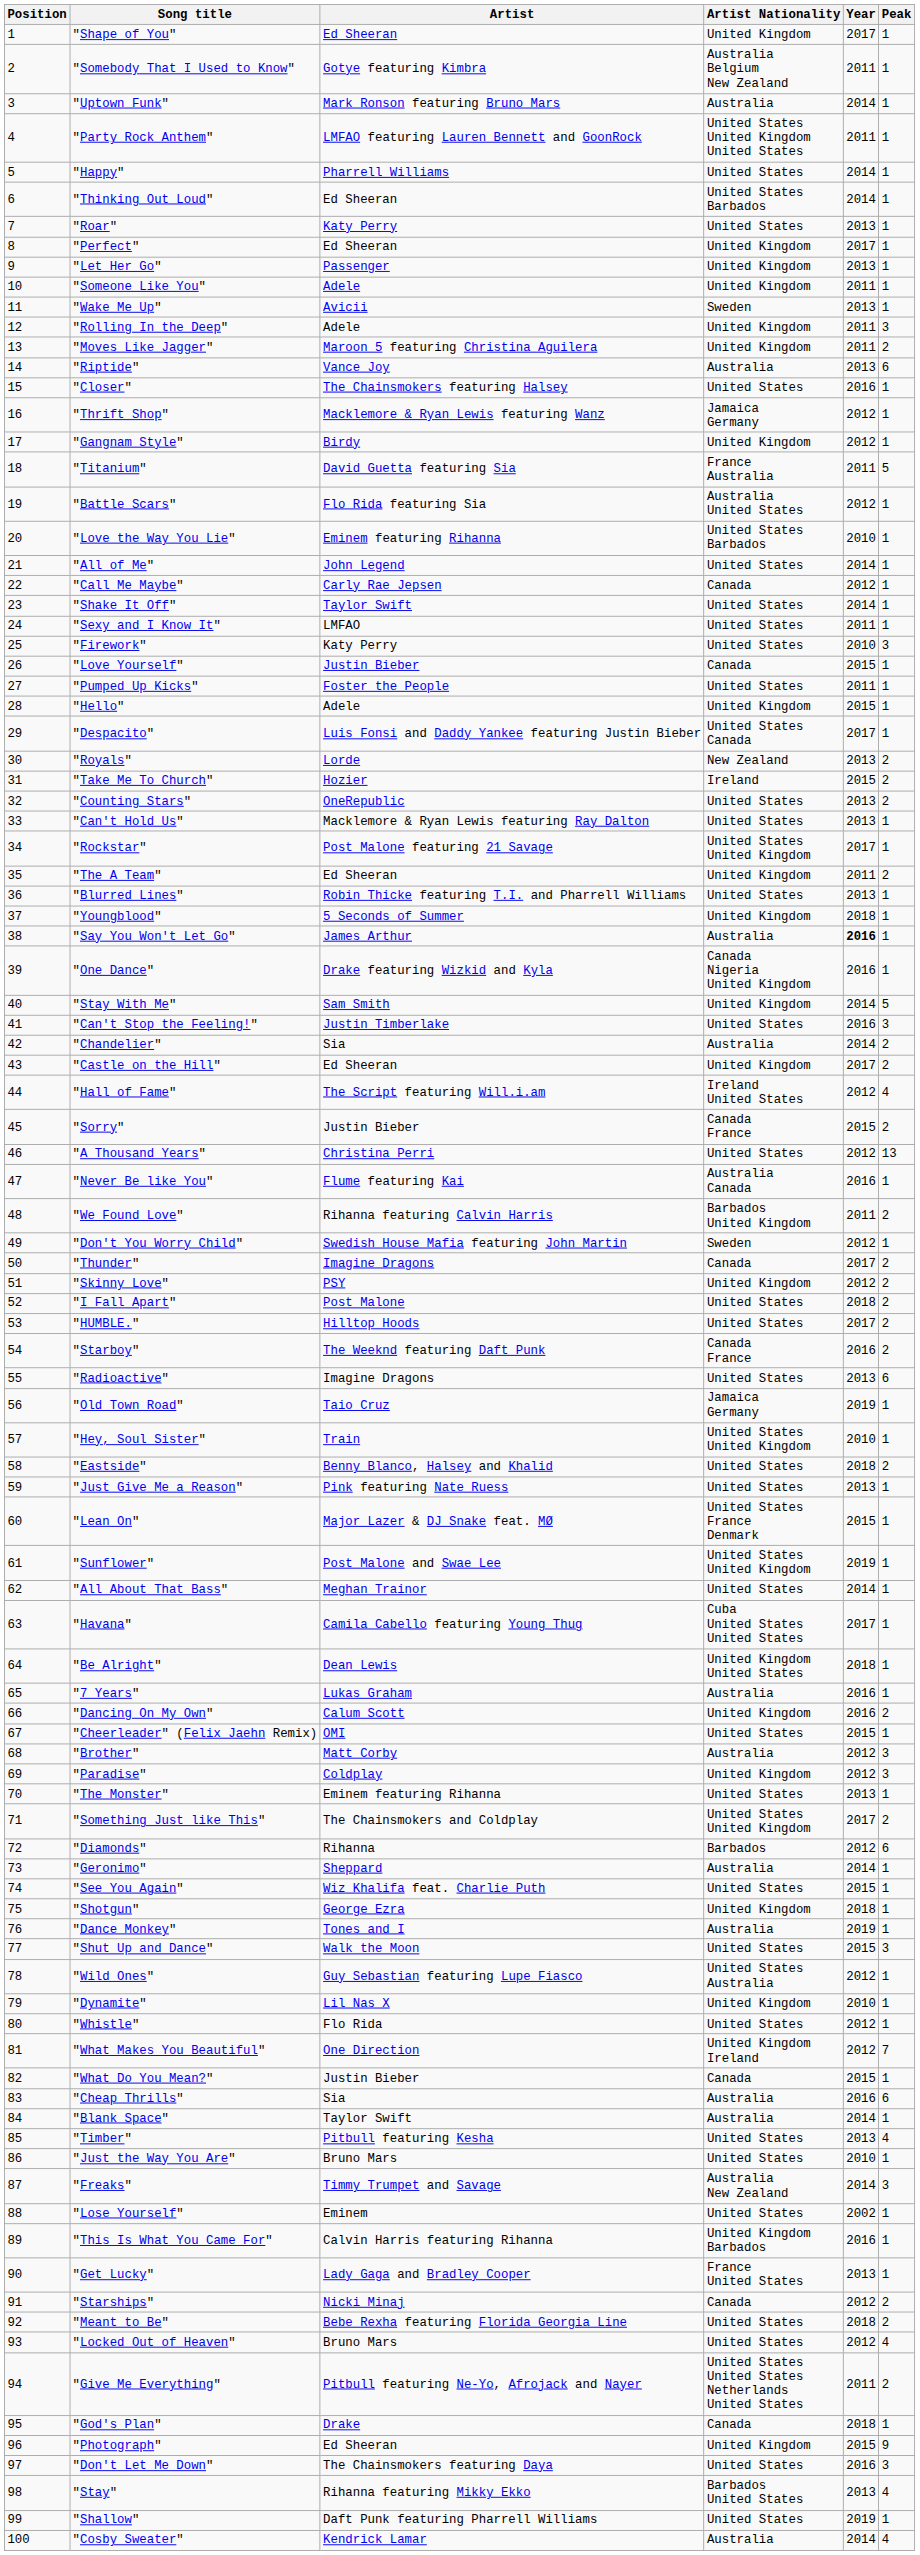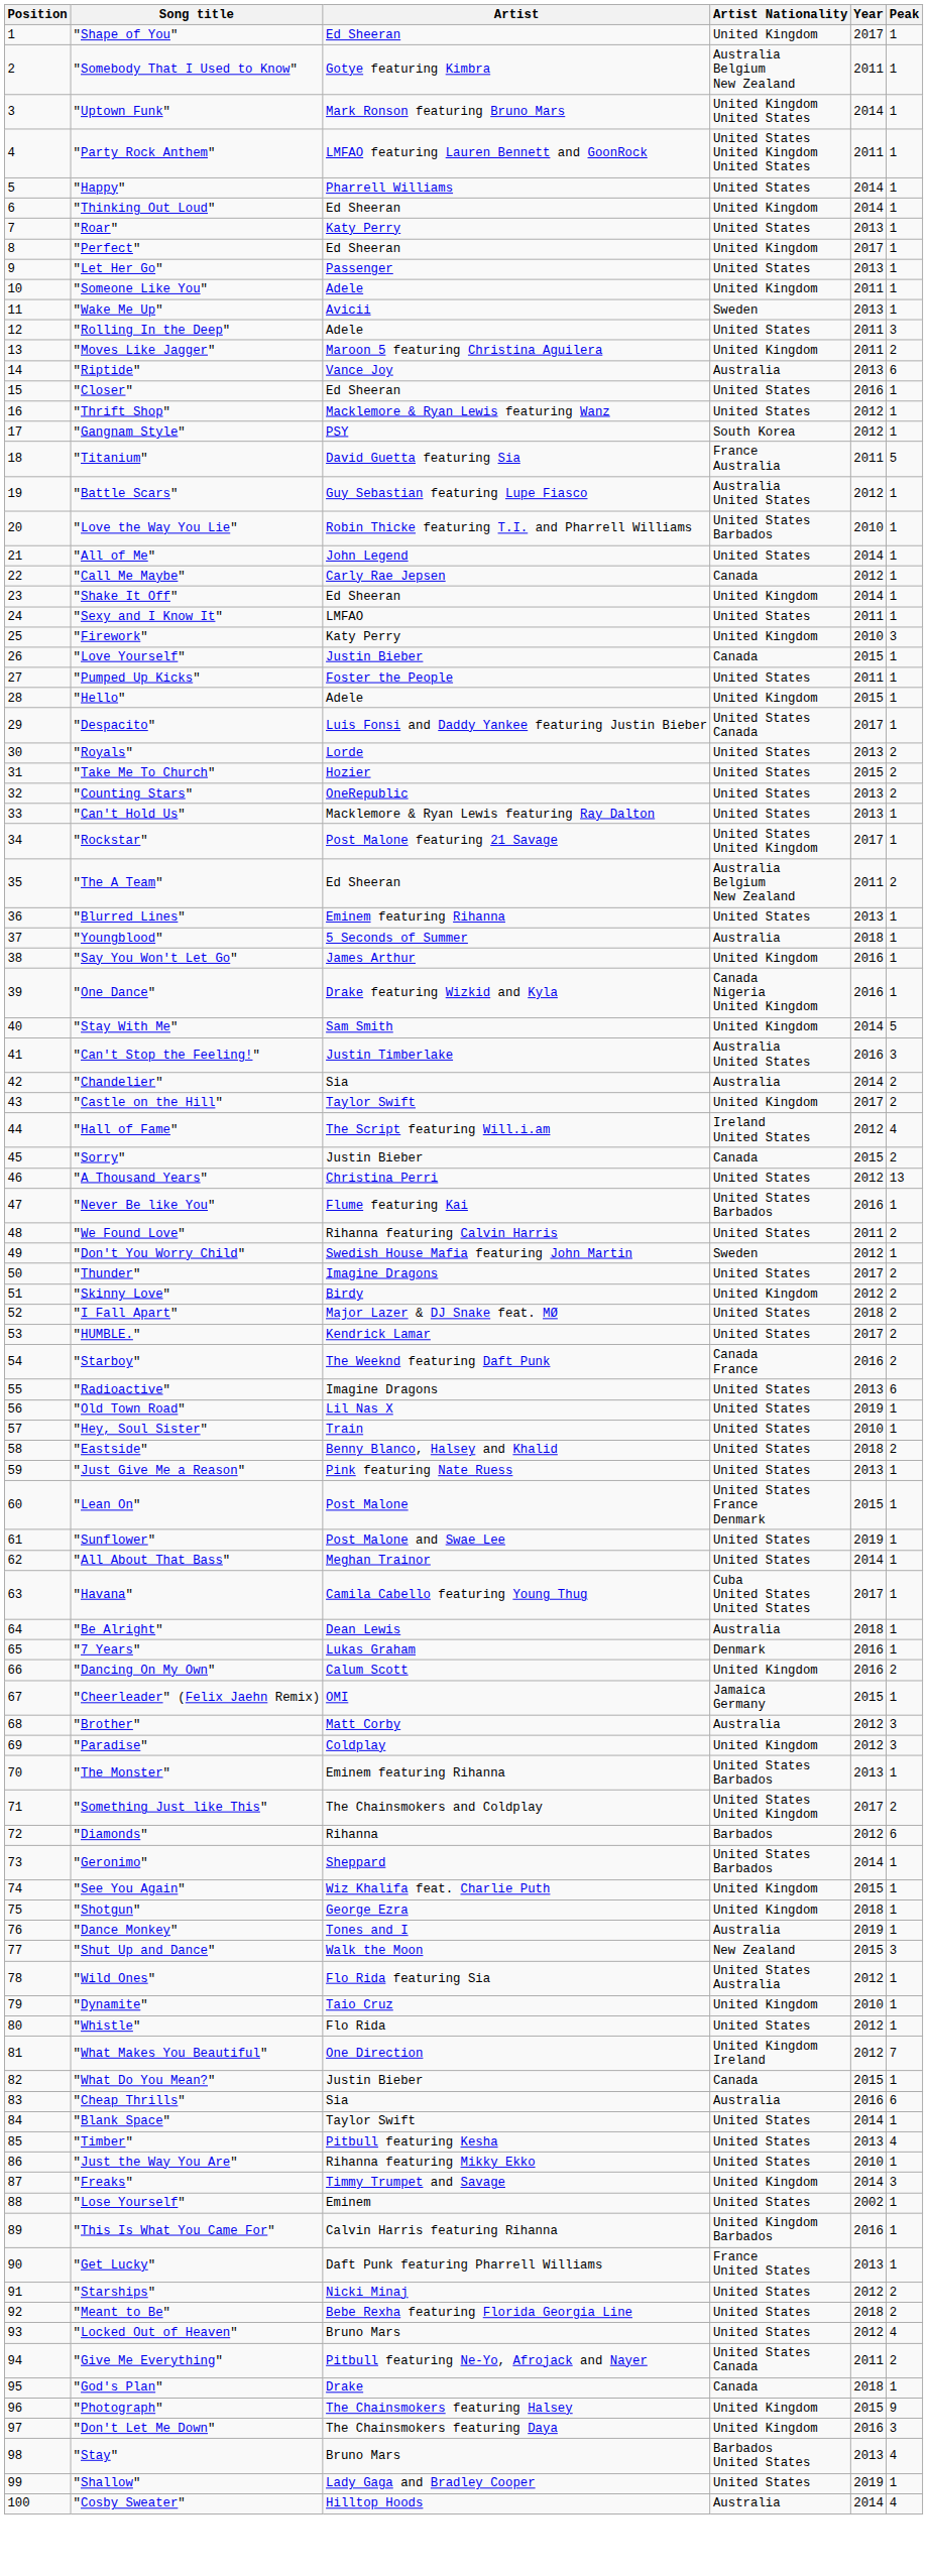"Uptown Funk" | Artist Nationality: Australia -> United Kingdom United States
"Thinking Out Loud" | Artist Nationality: United States Barbados -> United Kingdom
"Let Her Go" | Artist Nationality: United Kingdom -> United States
"Rolling In the Deep" | Artist Nationality: United Kingdom -> United States
"Closer" | Artist: The Chainsmokers featuring Halsey -> Ed Sheeran
"Thrift Shop" | Artist Nationality: Jamaica Germany -> United States
"Gangnam Style" | Artist: Birdy -> PSY
"Gangnam Style" | Artist Nationality: United Kingdom -> South Korea
"Battle Scars" | Artist: Flo Rida featuring Sia -> Guy Sebastian featuring Lupe Fiasco
"Love the Way You Lie" | Artist: Eminem featuring Rihanna -> Robin Thicke featuring T.I. and Pharrell Williams
"Shake It Off" | Artist: Taylor Swift -> Ed Sheeran
"Shake It Off" | Artist Nationality: United States -> United Kingdom
"Firework" | Artist Nationality: United States -> United Kingdom
"Royals" | Artist Nationality: New Zealand -> United States
"Take Me To Church" | Artist Nationality: Ireland -> United States
"The A Team" | Artist Nationality: United Kingdom -> Australia Belgium New Zealand
"Blurred Lines" | Artist: Robin Thicke featuring T.I. and Pharrell Williams -> Eminem featuring Rihanna
"Youngblood" | Artist Nationality: United Kingdom -> Australia
"Say You Won't Let Go" | Artist Nationality: Australia -> United Kingdom
"Say You Won't Let Go" | Year: bold -> normal
"Can't Stop the Feeling!" | Artist Nationality: United States -> Australia United States
"Castle on the Hill" | Artist: Ed Sheeran -> Taylor Swift
"Sorry" | Artist Nationality: Canada France -> Canada
"Never Be like You" | Artist Nationality: Australia Canada -> United States Barbados
"We Found Love" | Artist Nationality: Barbados United Kingdom -> United States
"Thunder" | Artist Nationality: Canada -> United States
"Skinny Love" | Artist: PSY -> Birdy
"I Fall Apart" | Artist: Post Malone -> Major Lazer & DJ Snake feat. MØ
"HUMBLE." | Artist: Hilltop Hoods -> Kendrick Lamar
"Old Town Road" | Artist: Taio Cruz -> Lil Nas X
"Old Town Road" | Artist Nationality: Jamaica Germany -> United States
"Hey, Soul Sister" | Artist Nationality: United States United Kingdom -> United States
"Lean On" | Artist: Major Lazer & DJ Snake feat. MØ -> Post Malone
"Sunflower" | Artist Nationality: United States United Kingdom -> United States
"Be Alright" | Artist Nationality: United Kingdom United States -> Australia
"7 Years" | Artist Nationality: Australia -> Denmark
"Cheerleader" (Felix Jaehn Remix) | Artist Nationality: United States -> Jamaica Germany
"The Monster" | Artist Nationality: United States -> United States Barbados
"Geronimo" | Artist Nationality: Australia -> United States Barbados
"See You Again" | Artist Nationality: United States -> United Kingdom
"Shut Up and Dance" | Artist Nationality: United States -> New Zealand
"Wild Ones" | Artist: Guy Sebastian featuring Lupe Fiasco -> Flo Rida featuring Sia
"Dynamite" | Artist: Lil Nas X -> Taio Cruz
"Blank Space" | Artist Nationality: Australia -> United States
"Just the Way You Are" | Artist: Bruno Mars -> Rihanna featuring Mikky Ekko
"Freaks" | Artist Nationality: Australia New Zealand -> United Kingdom
"Get Lucky" | Artist: Lady Gaga and Bradley Cooper -> Daft Punk featuring Pharrell Williams
"Starships" | Artist Nationality: Canada -> United States
"Give Me Everything" | Artist Nationality: United States United States Netherlands United States -> United States Canada
"Photograph" | Artist: Ed Sheeran -> The Chainsmokers featuring Halsey
"Don't Let Me Down" | Artist Nationality: United States -> United Kingdom
"Stay" | Artist: Rihanna featuring Mikky Ekko -> Bruno Mars
"Shallow" | Artist: Daft Punk featuring Pharrell Williams -> Lady Gaga and Bradley Cooper
"Cosby Sweater" | Artist: Kendrick Lamar -> Hilltop Hoods
